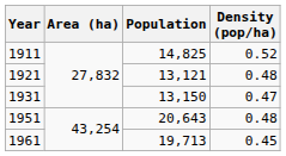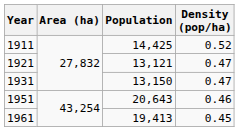1911 | Population: 14,825 -> 14,425
1921 | Density (pop/ha): 0.48 -> 0.47
1951 | Density (pop/ha): 0.48 -> 0.46
1961 | Population: 19,713 -> 19,413
